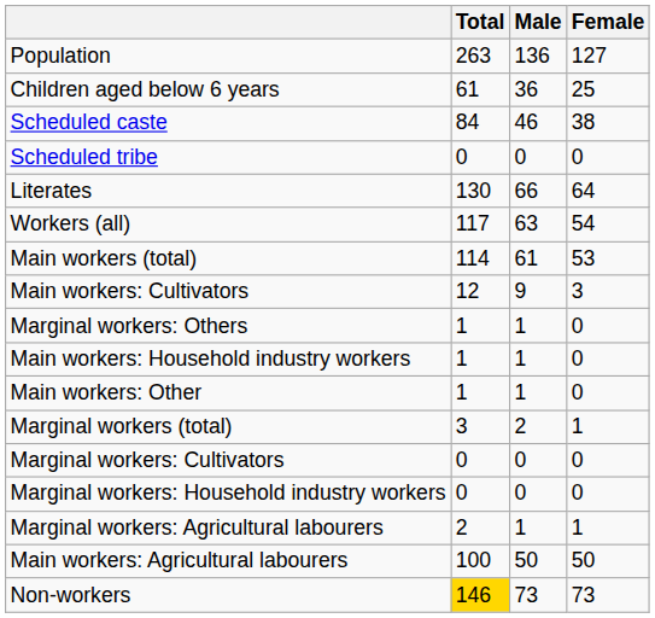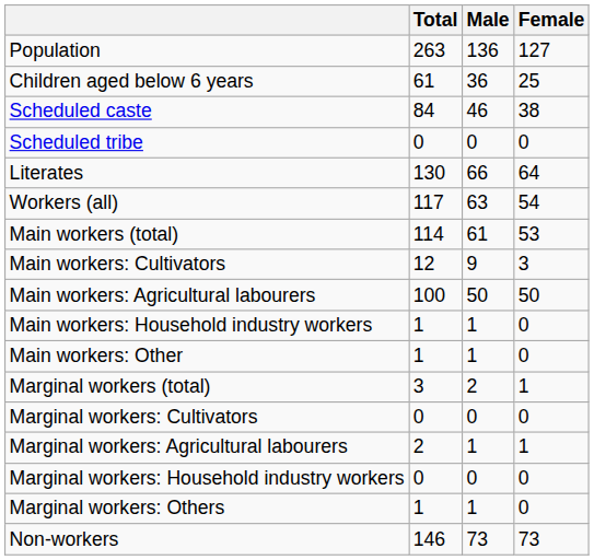rows swapped: Main workers: Agricultural labourers <-> Marginal workers: Others
rows swapped: Marginal workers: Agricultural labourers <-> Marginal workers: Household industry workers
Non-workers | Total: gold background -> no background
